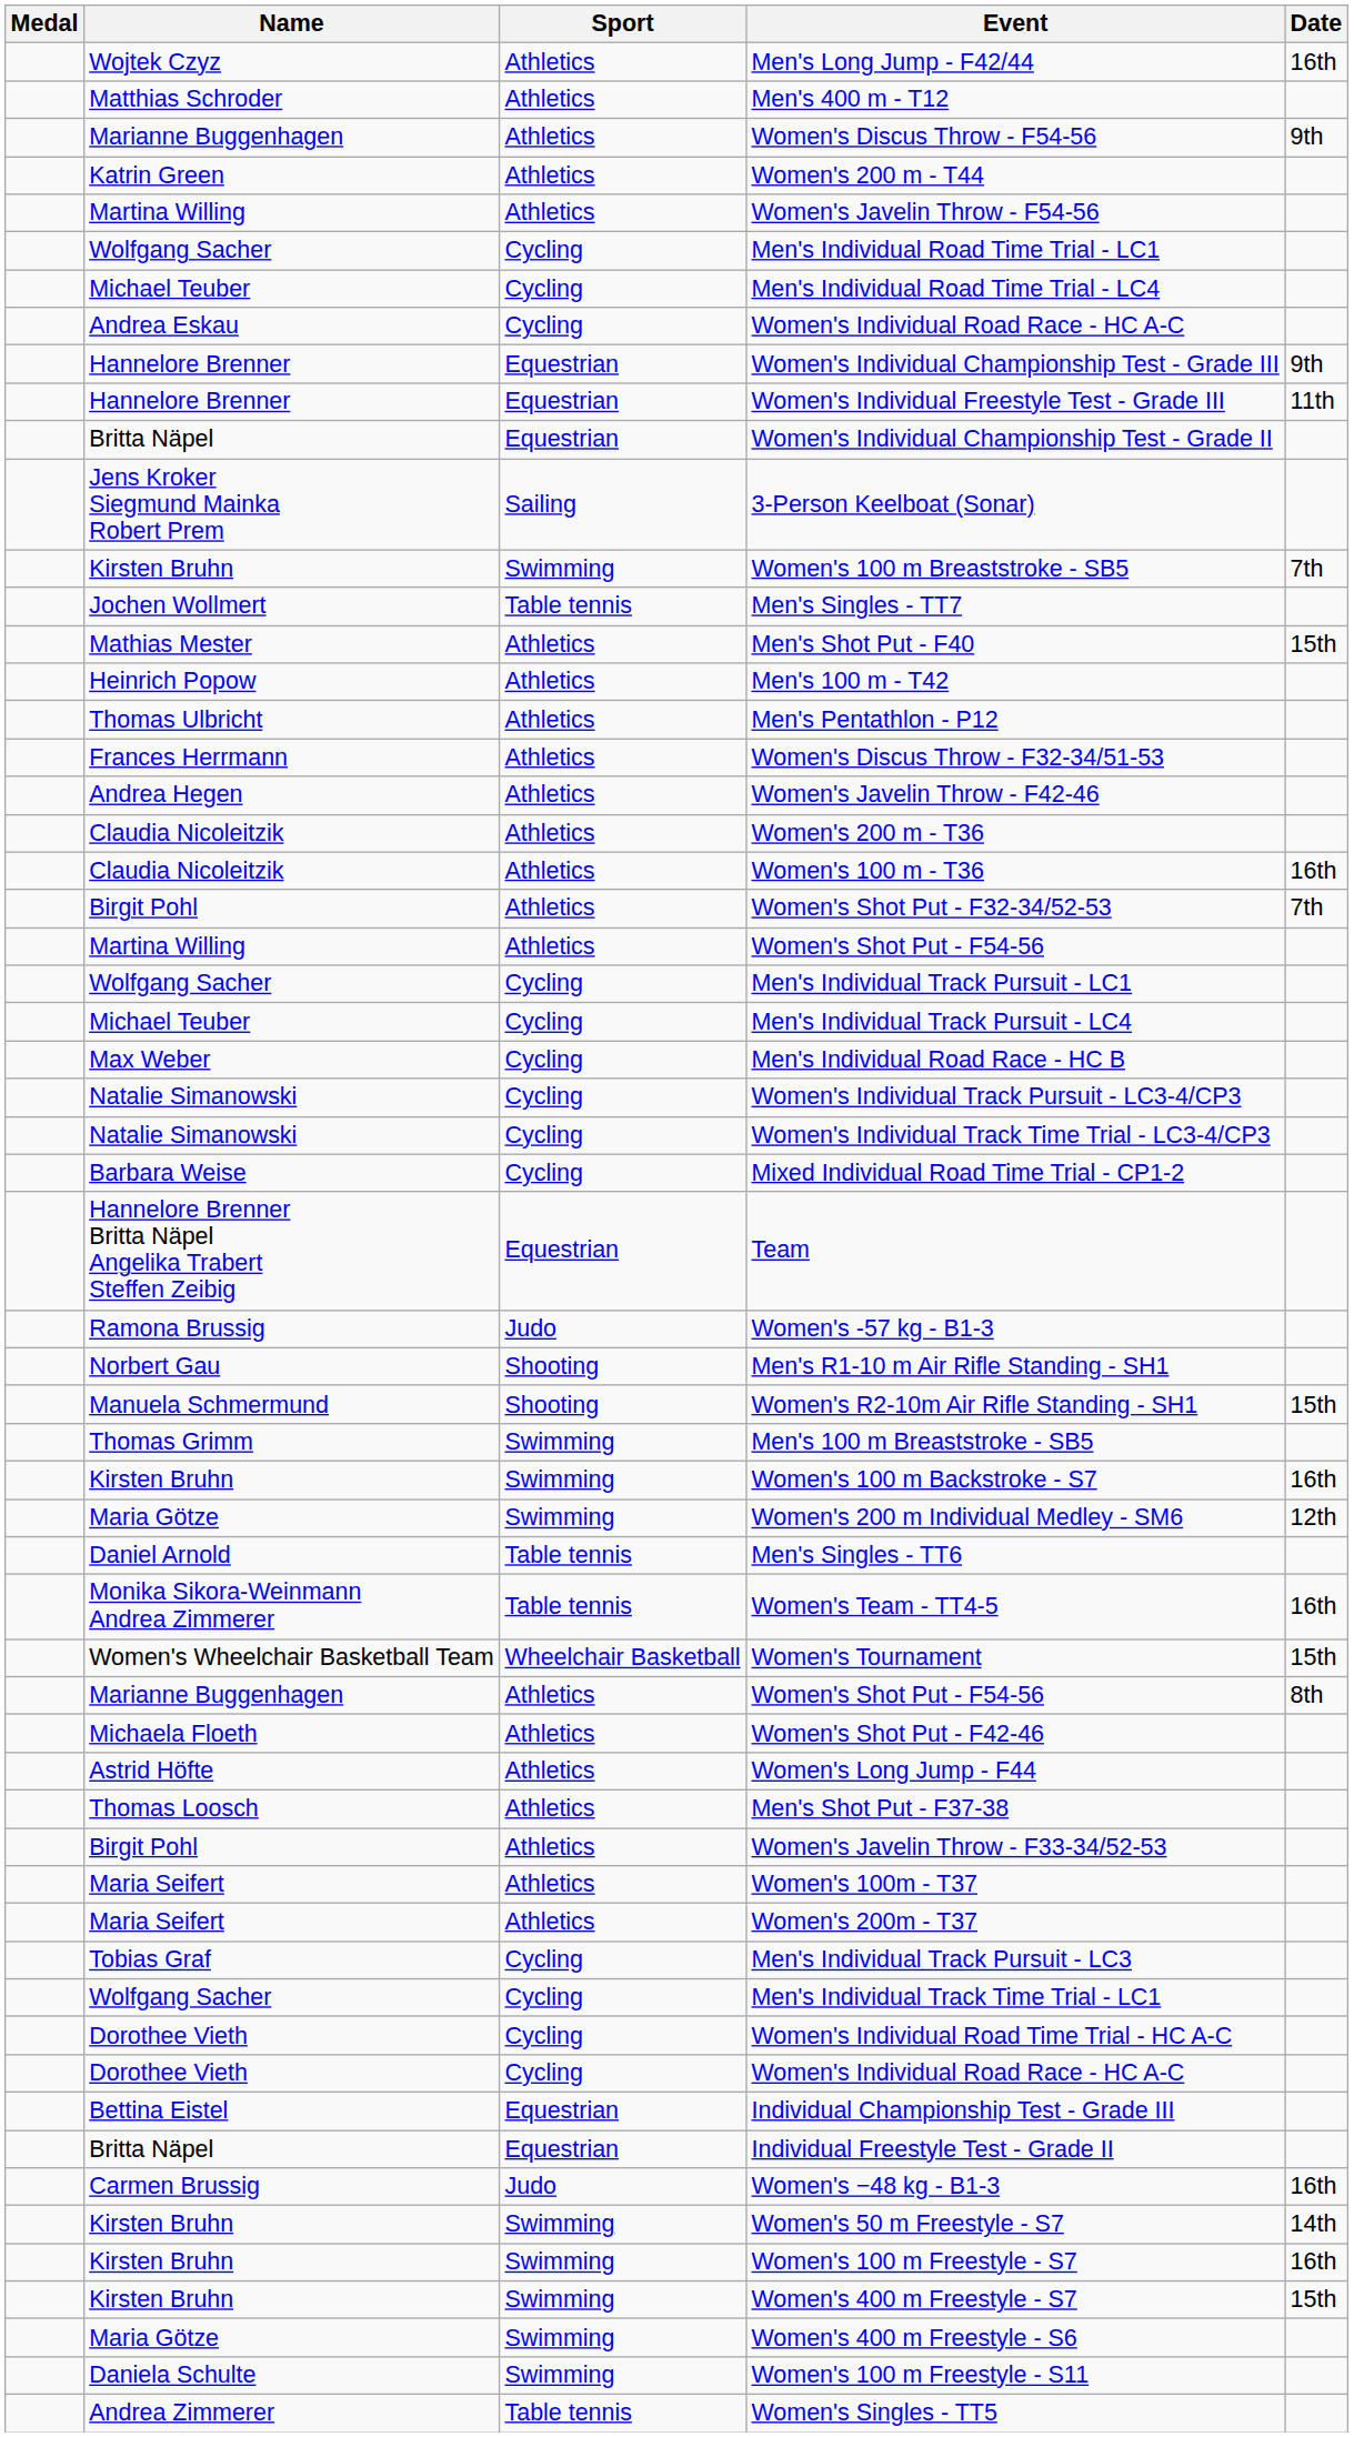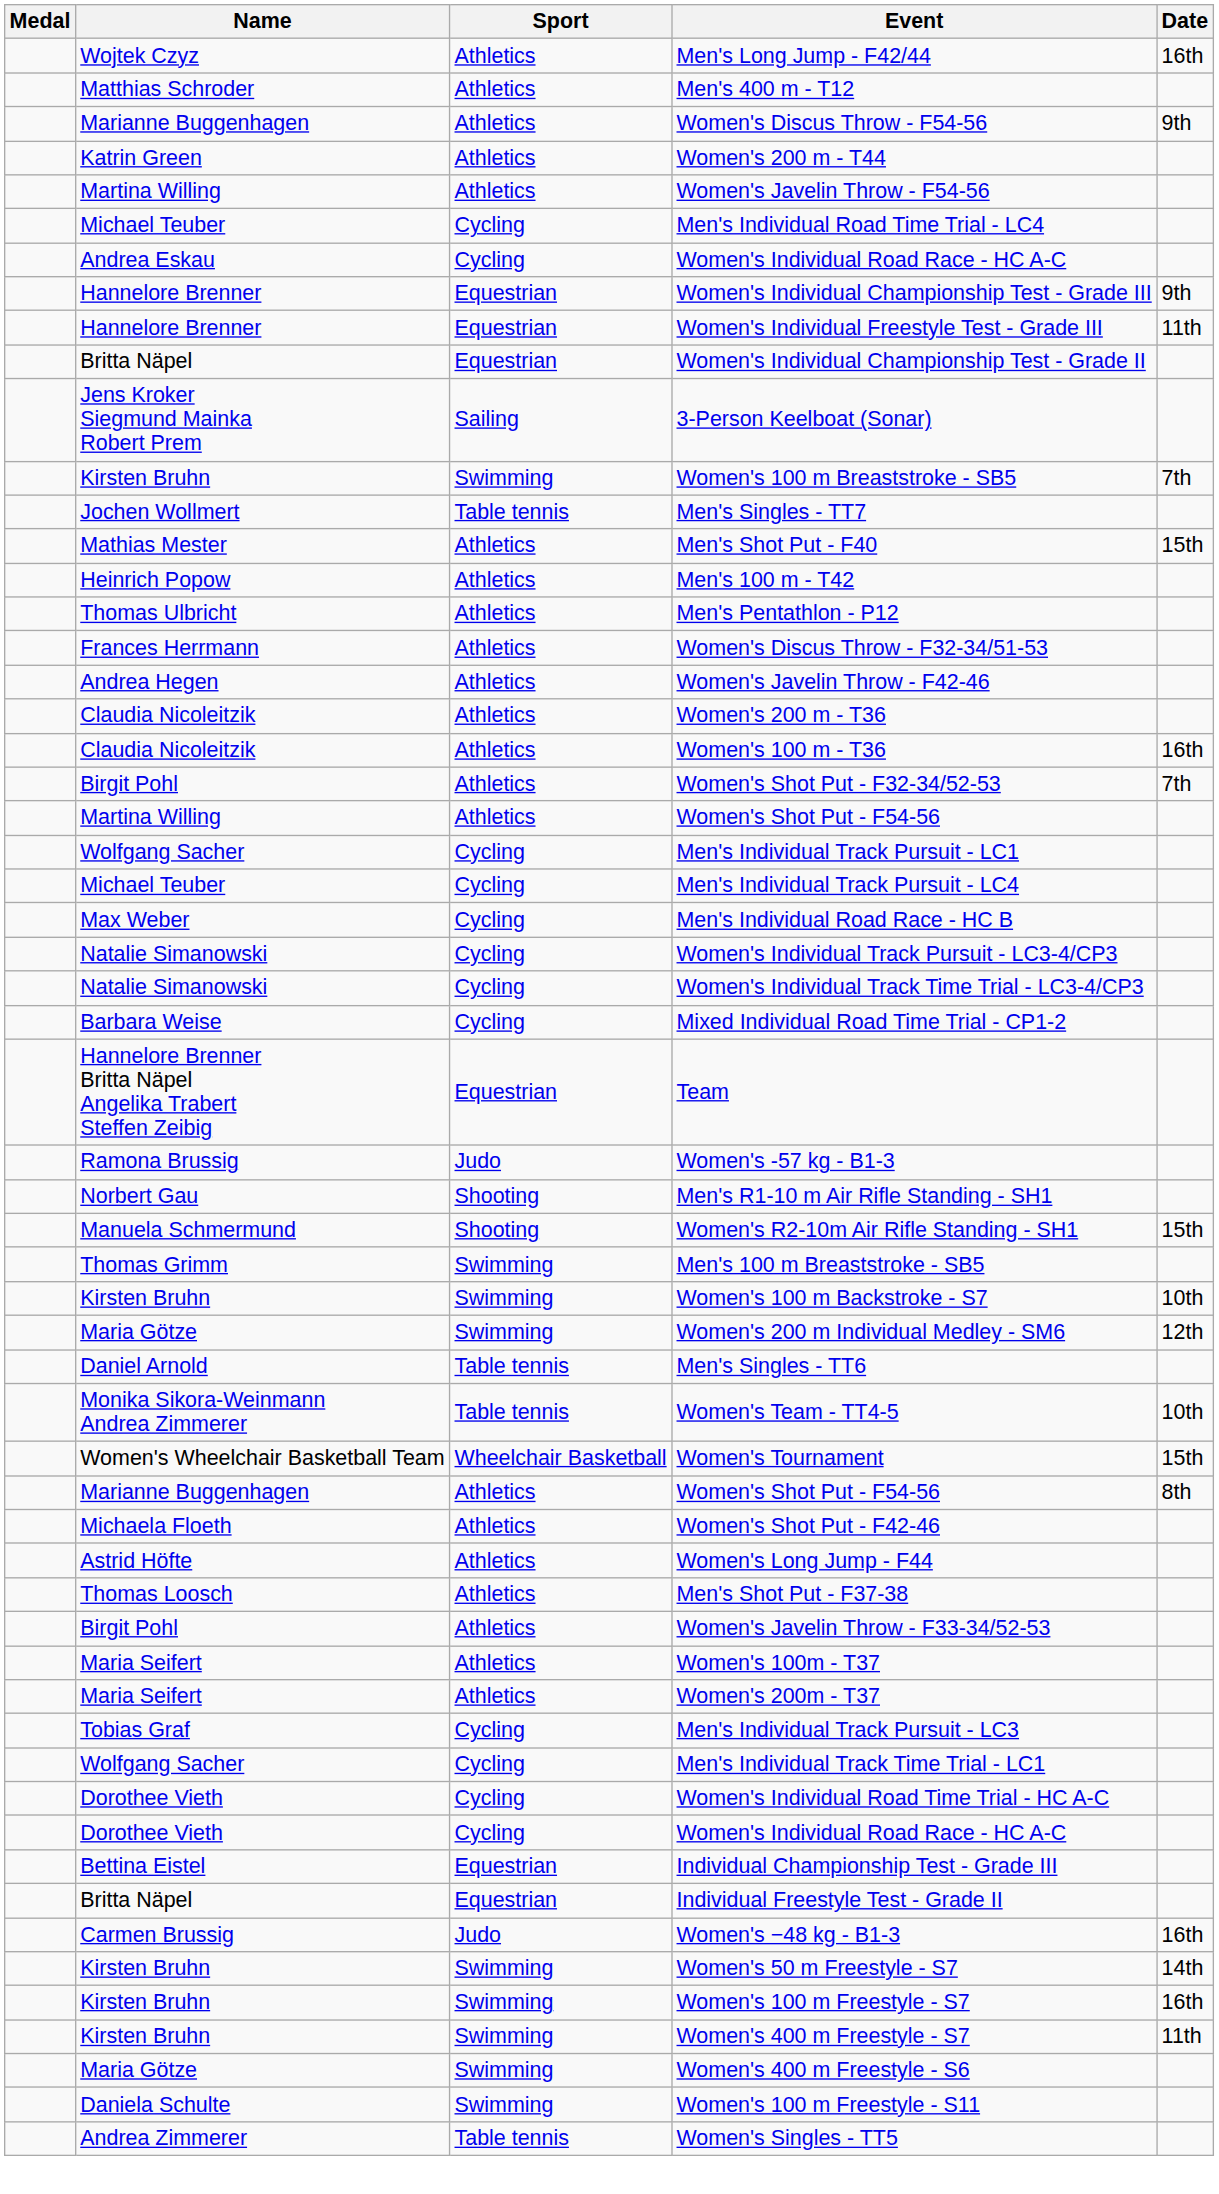- row: Wolfgang Sacher | Cycling | Men's Individual Road Time Trial - LC1
Women's 100 m Backstroke - S7 | Date: 16th -> 10th
Women's Team - TT4-5 | Date: 16th -> 10th
Women's 400 m Freestyle - S7 | Date: 15th -> 11th
